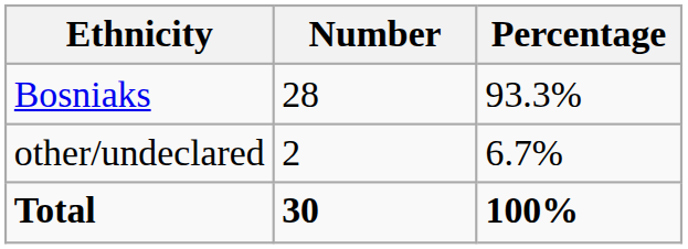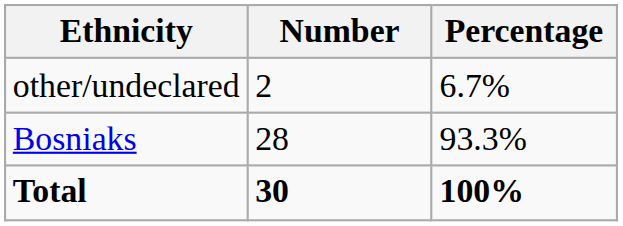rows swapped: Bosniaks <-> other/undeclared
